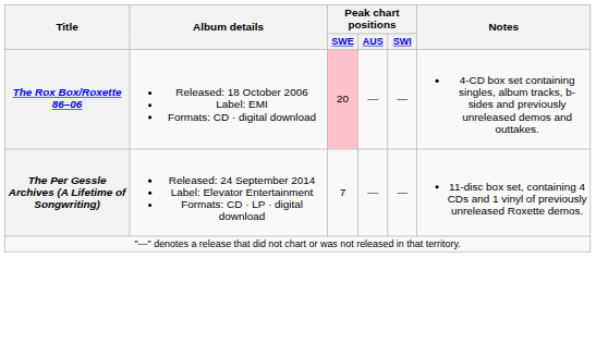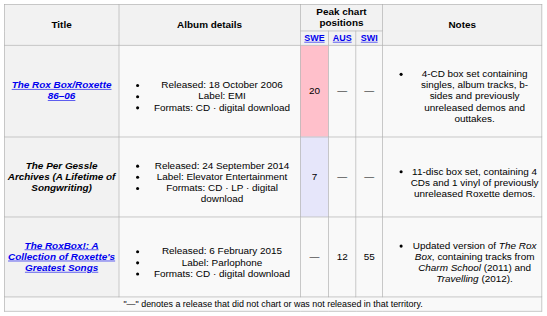The Per Gessle Archives (A Lifetime of Songwriting) | Peak chart positions / SWE: no background -> lavender background
+ row: The RoxBox!: A Collection of Roxette's Greatest Songs | Released: 6 February 2015 Label: Parlophone Formats: CD · digital download | — | 12 | 55 | Updated version of The Rox Box, containing tracks from Charm School (2011) and Travelling (2012).
